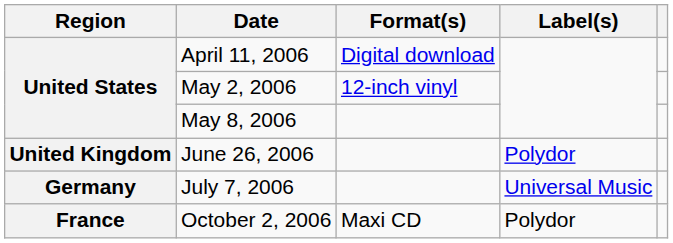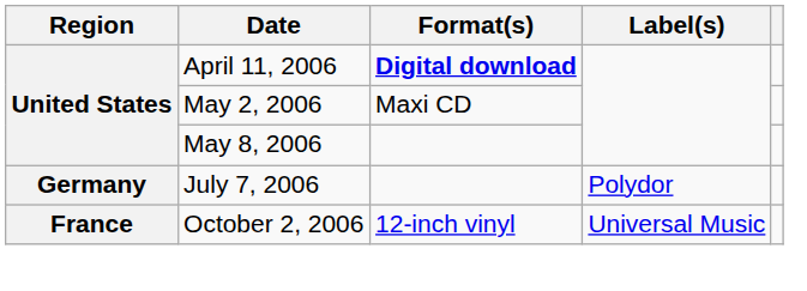April 11, 2006 | Format(s): normal -> bold
May 2, 2006 | Format(s): 12-inch vinyl -> Maxi CD
- row: United Kingdom | June 26, 2006 | Polydor
July 7, 2006 | Label(s): Universal Music -> Polydor
October 2, 2006 | Format(s): Maxi CD -> 12-inch vinyl
October 2, 2006 | Label(s): Polydor -> Universal Music
